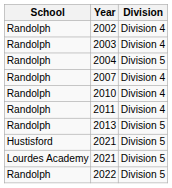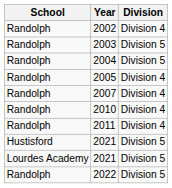2003 | Division: Division 4 -> Division 5
+ row: Randolph | 2005 | Division 4
- row: Randolph | 2013 | Division 5
